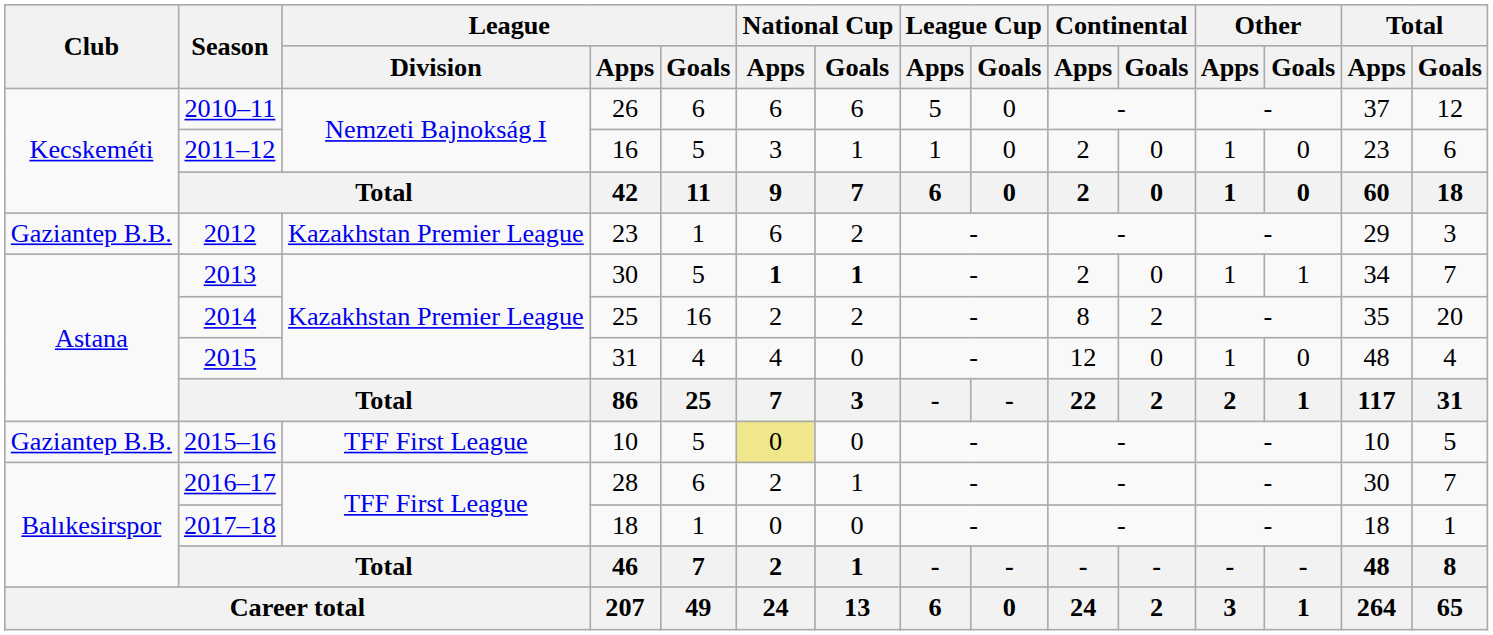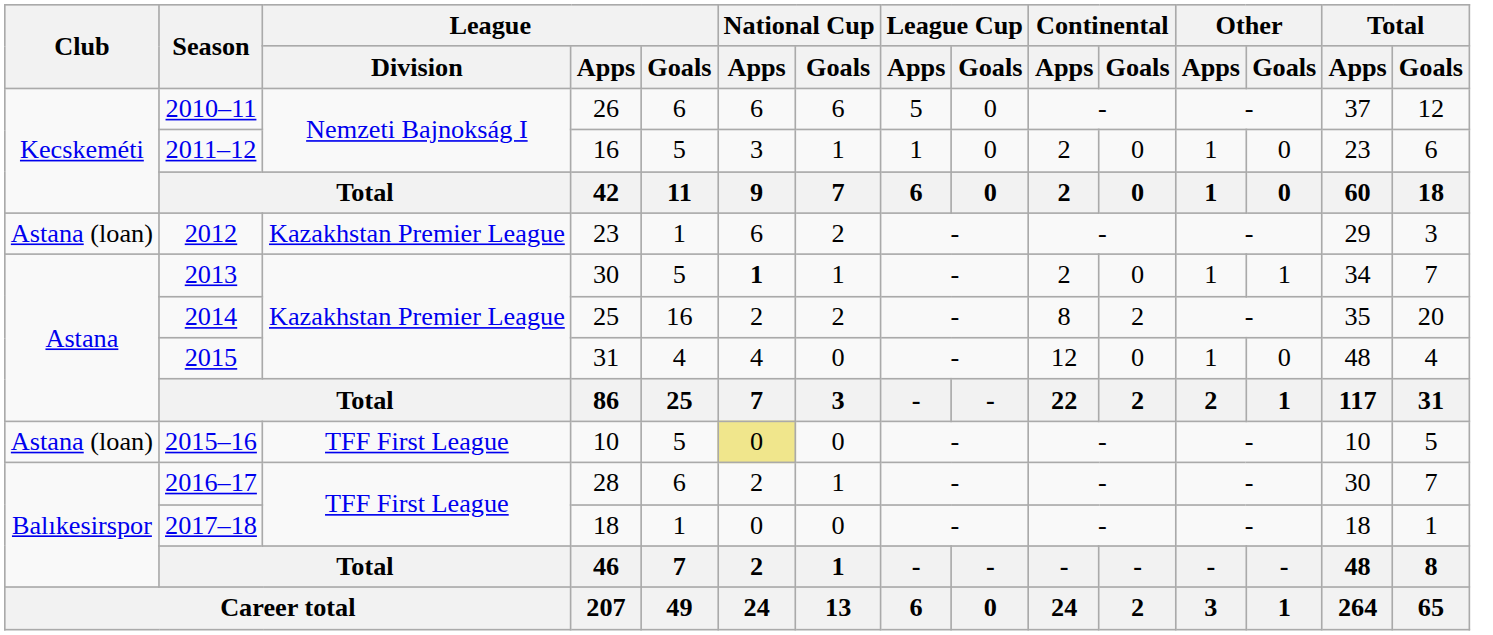2012 | Club: Gaziantep B.B. -> Astana (loan)
2013 | National Cup / Goals: bold -> normal
2015–16 | Club: Gaziantep B.B. -> Astana (loan)
